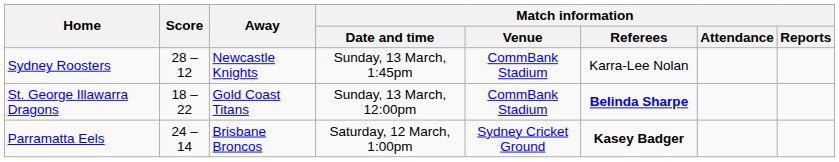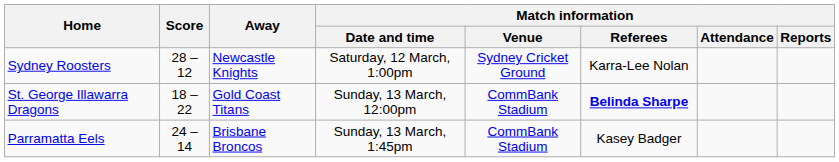Sydney Roosters | Match information / Date and time: Sunday, 13 March, 1:45pm -> Saturday, 12 March, 1:00pm
Sydney Roosters | Match information / Venue: CommBank Stadium -> Sydney Cricket Ground
Parramatta Eels | Match information / Date and time: Saturday, 12 March, 1:00pm -> Sunday, 13 March, 1:45pm
Parramatta Eels | Match information / Venue: Sydney Cricket Ground -> CommBank Stadium
Parramatta Eels | Match information / Referees: bold -> normal
